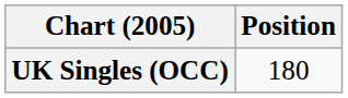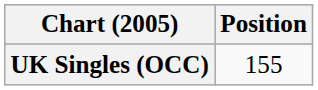UK Singles (OCC) | Position: 180 -> 155
